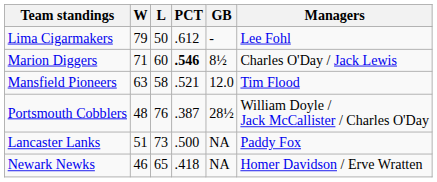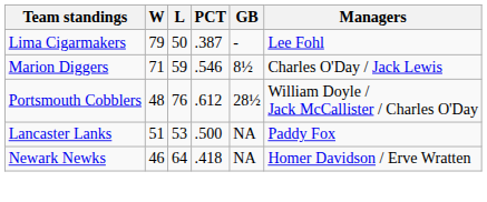Lima Cigarmakers | PCT: .612 -> .387
Marion Diggers | L: 60 -> 59
Marion Diggers | PCT: bold -> normal
- row: Mansfield Pioneers | 63 | 58 | .521 | 12.0 | Tim Flood
Portsmouth Cobblers | PCT: .387 -> .612
Lancaster Lanks | L: 73 -> 53
Newark Newks | L: 65 -> 64
